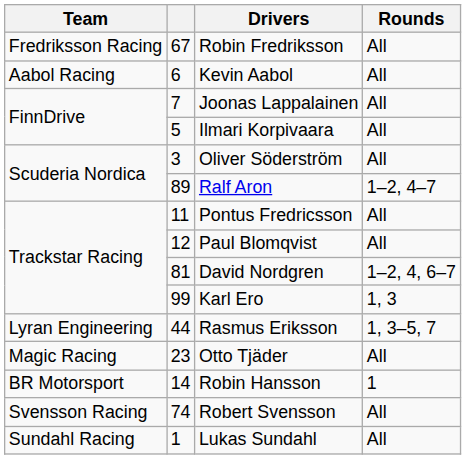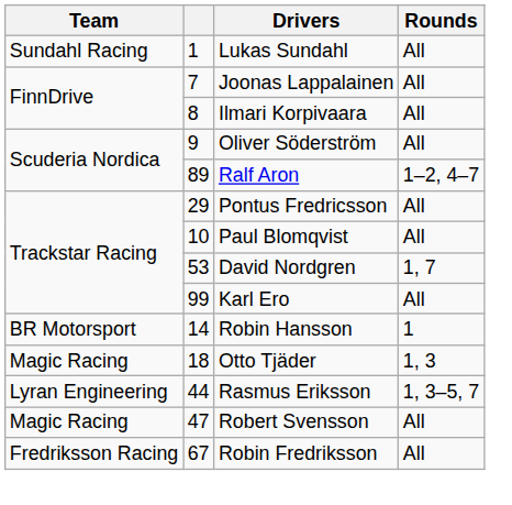rows swapped: Lukas Sundahl <-> Robin Fredriksson
- row: Aabol Racing | 6 | Kevin Aabol | All
Ilmari Korpivaara | column 2: 5 -> 8
Oliver Söderström | column 2: 3 -> 9
Pontus Fredricsson | column 2: 11 -> 29
Paul Blomqvist | column 2: 12 -> 10
David Nordgren | column 2: 81 -> 53
David Nordgren | Rounds: 1–2, 4, 6–7 -> 1, 7
Karl Ero | Rounds: 1, 3 -> All
rows swapped: Robin Hansson <-> Rasmus Eriksson
Otto Tjäder | column 2: 23 -> 18
Otto Tjäder | Rounds: All -> 1, 3
Robert Svensson | Team: Svensson Racing -> Magic Racing
Robert Svensson | column 2: 74 -> 47
